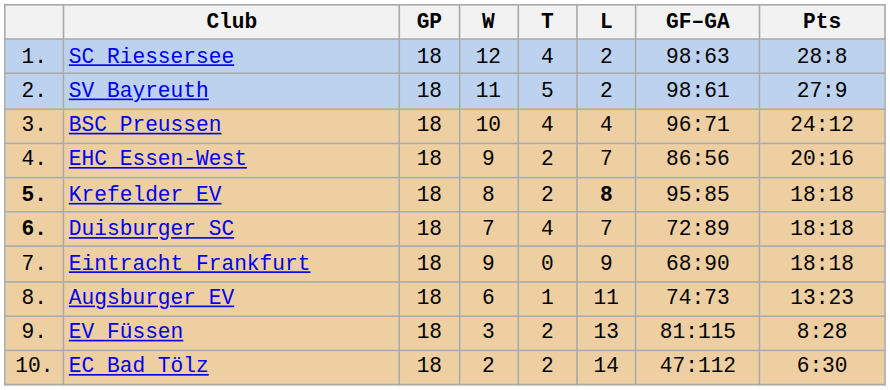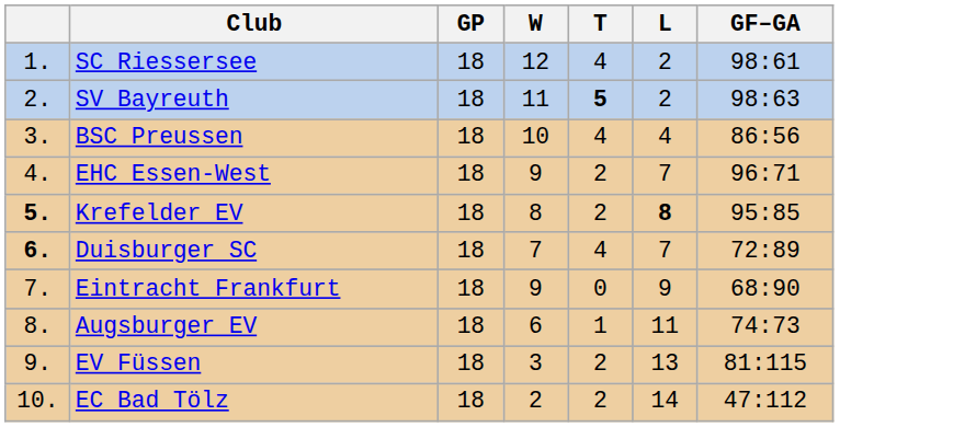- column: Pts | 28:8 | 27:9 | 24:12 | 20:16 | 18:18 | 18:18 | 18:18 | 13:23 | 8:28 | 6:30
SC Riessersee | GF–GA: 98:63 -> 98:61
SV Bayreuth | T: normal -> bold
SV Bayreuth | GF–GA: 98:61 -> 98:63
BSC Preussen | GF–GA: 96:71 -> 86:56
EHC Essen-West | GF–GA: 86:56 -> 96:71
